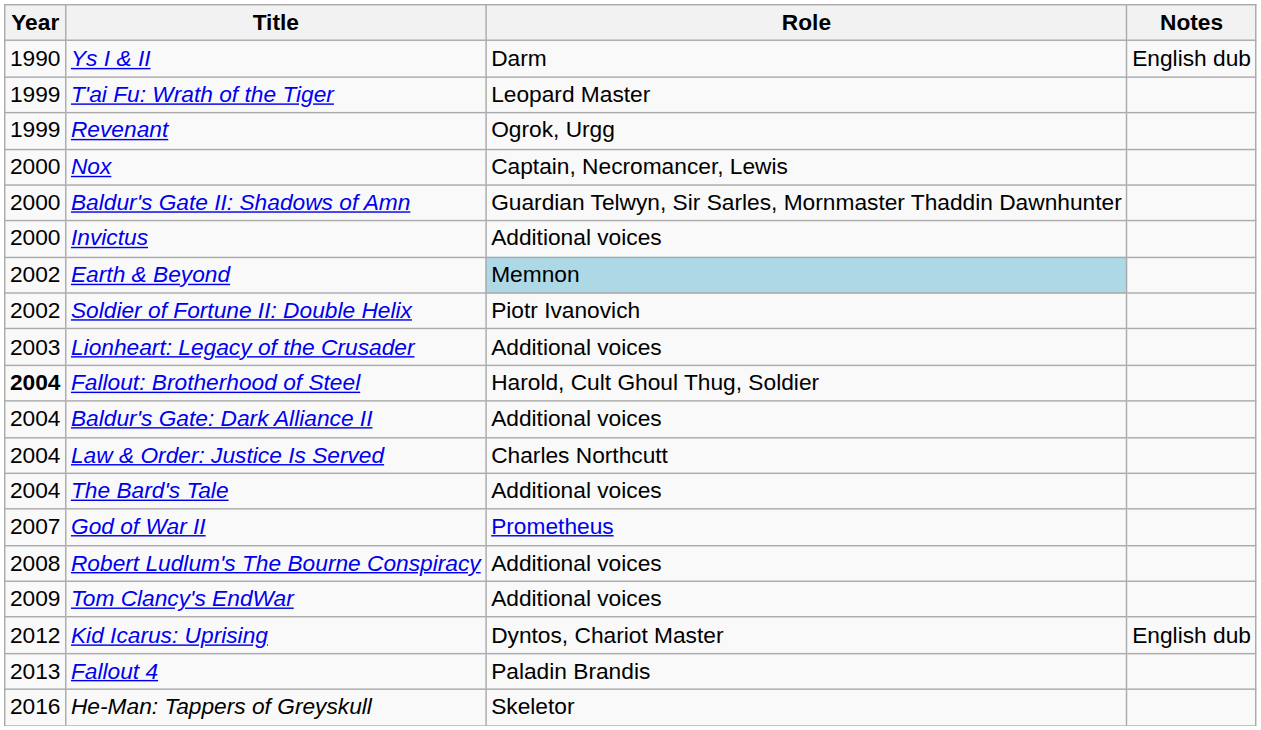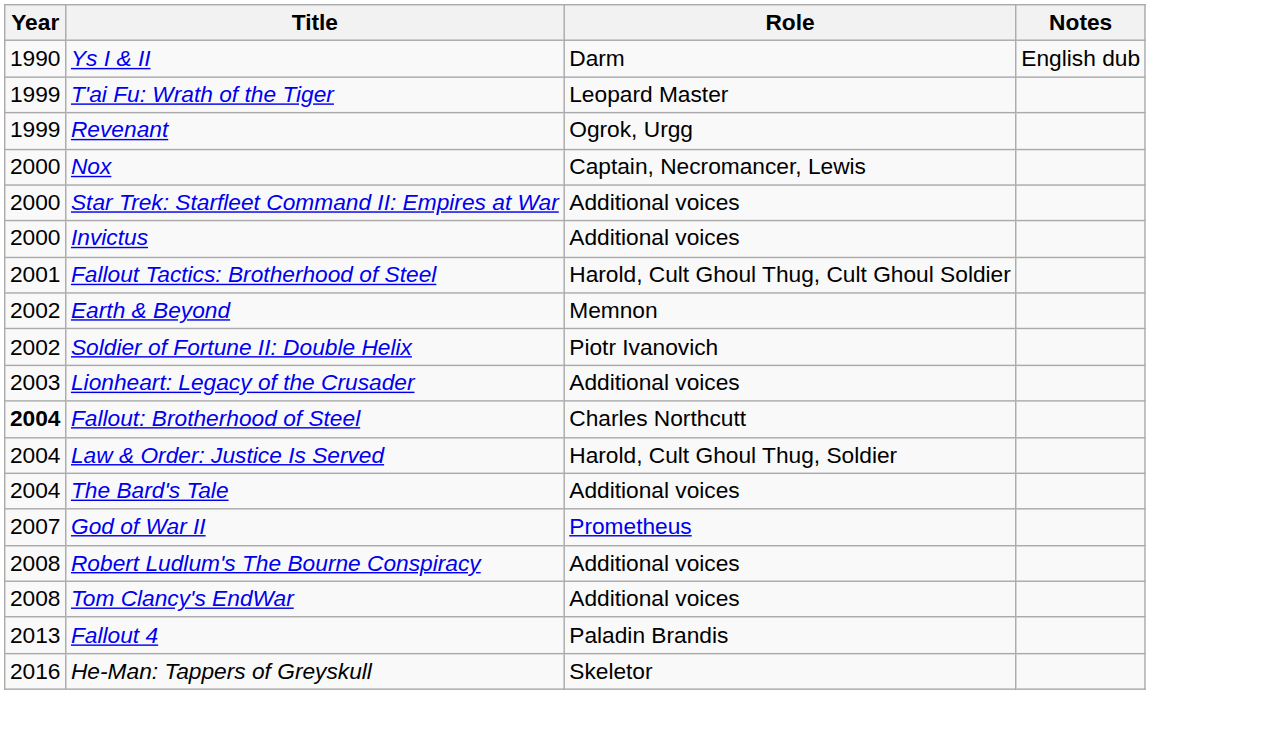- row: 2000 | Baldur's Gate II: Shadows of Amn | Guardian Telwyn, Sir Sarles, Mornmaster Thaddin Dawnhunter
+ row: 2000 | Star Trek: Starfleet Command II: Empires at War | Additional voices
+ row: 2001 | Fallout Tactics: Brotherhood of Steel | Harold, Cult Ghoul Thug, Cult Ghoul Soldier
Earth & Beyond | Role: lightblue background -> no background
Fallout: Brotherhood of Steel | Role: Harold, Cult Ghoul Thug, Soldier -> Charles Northcutt
- row: 2004 | Baldur's Gate: Dark Alliance II | Additional voices
Law & Order: Justice Is Served | Role: Charles Northcutt -> Harold, Cult Ghoul Thug, Soldier
Tom Clancy's EndWar | Year: 2009 -> 2008
- row: 2012 | Kid Icarus: Uprising | Dyntos, Chariot Master | English dub
